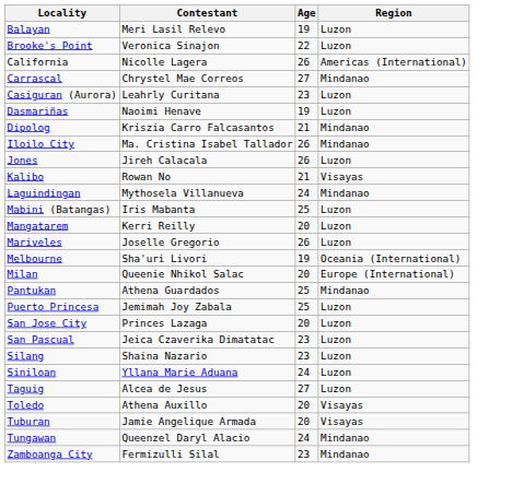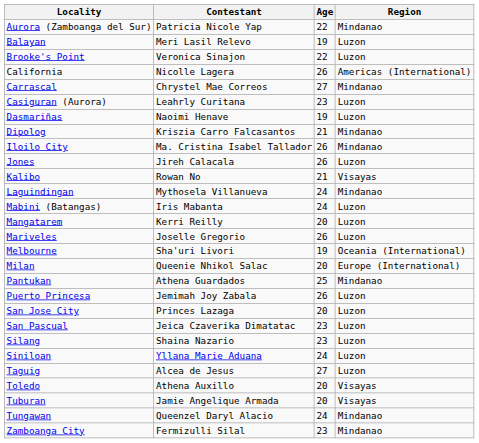+ row: Aurora (Zamboanga del Sur) | Patricia Nicole Yap | 22 | Mindanao
Mabini (Batangas) | Age: 25 -> 24
Puerto Princesa | Age: 25 -> 26
